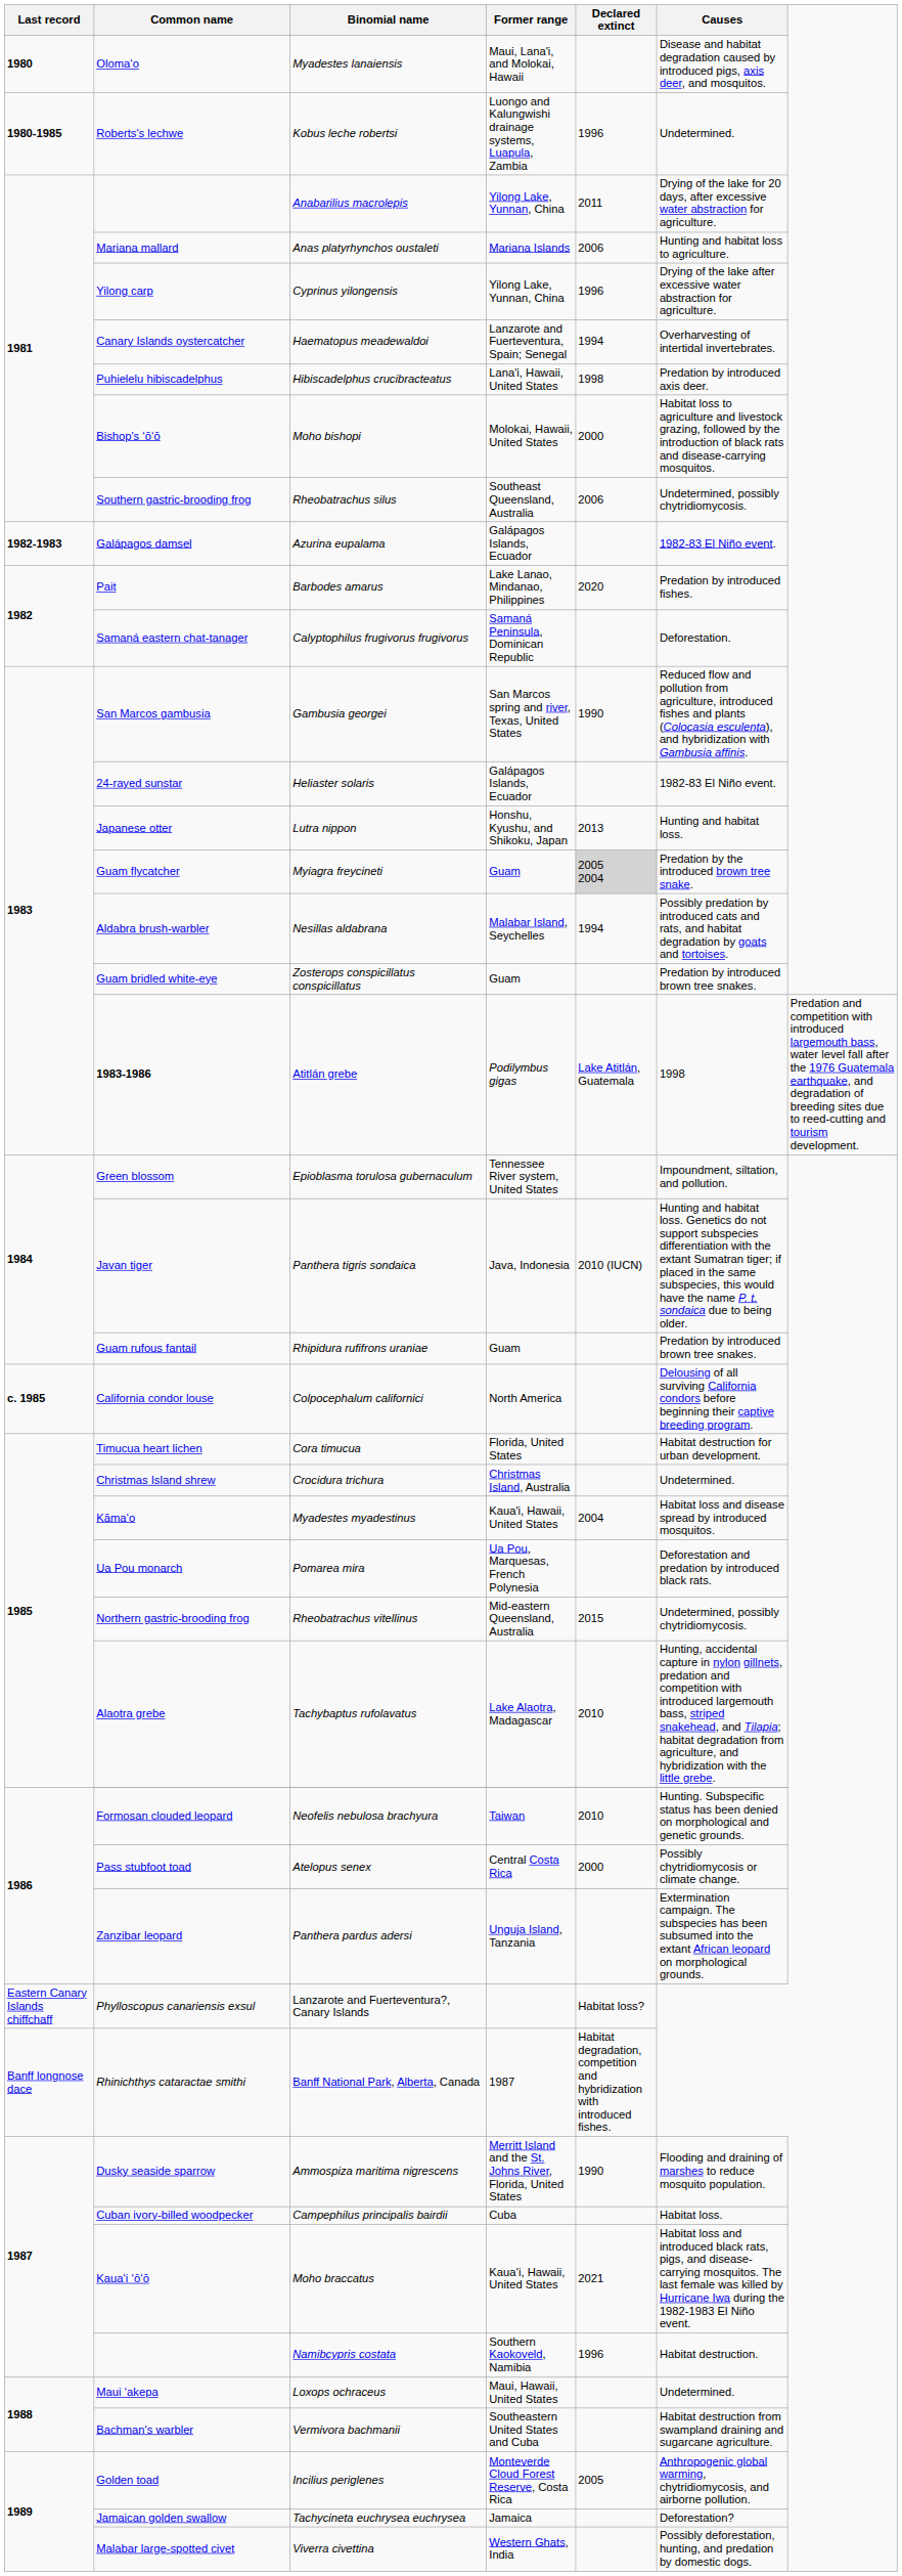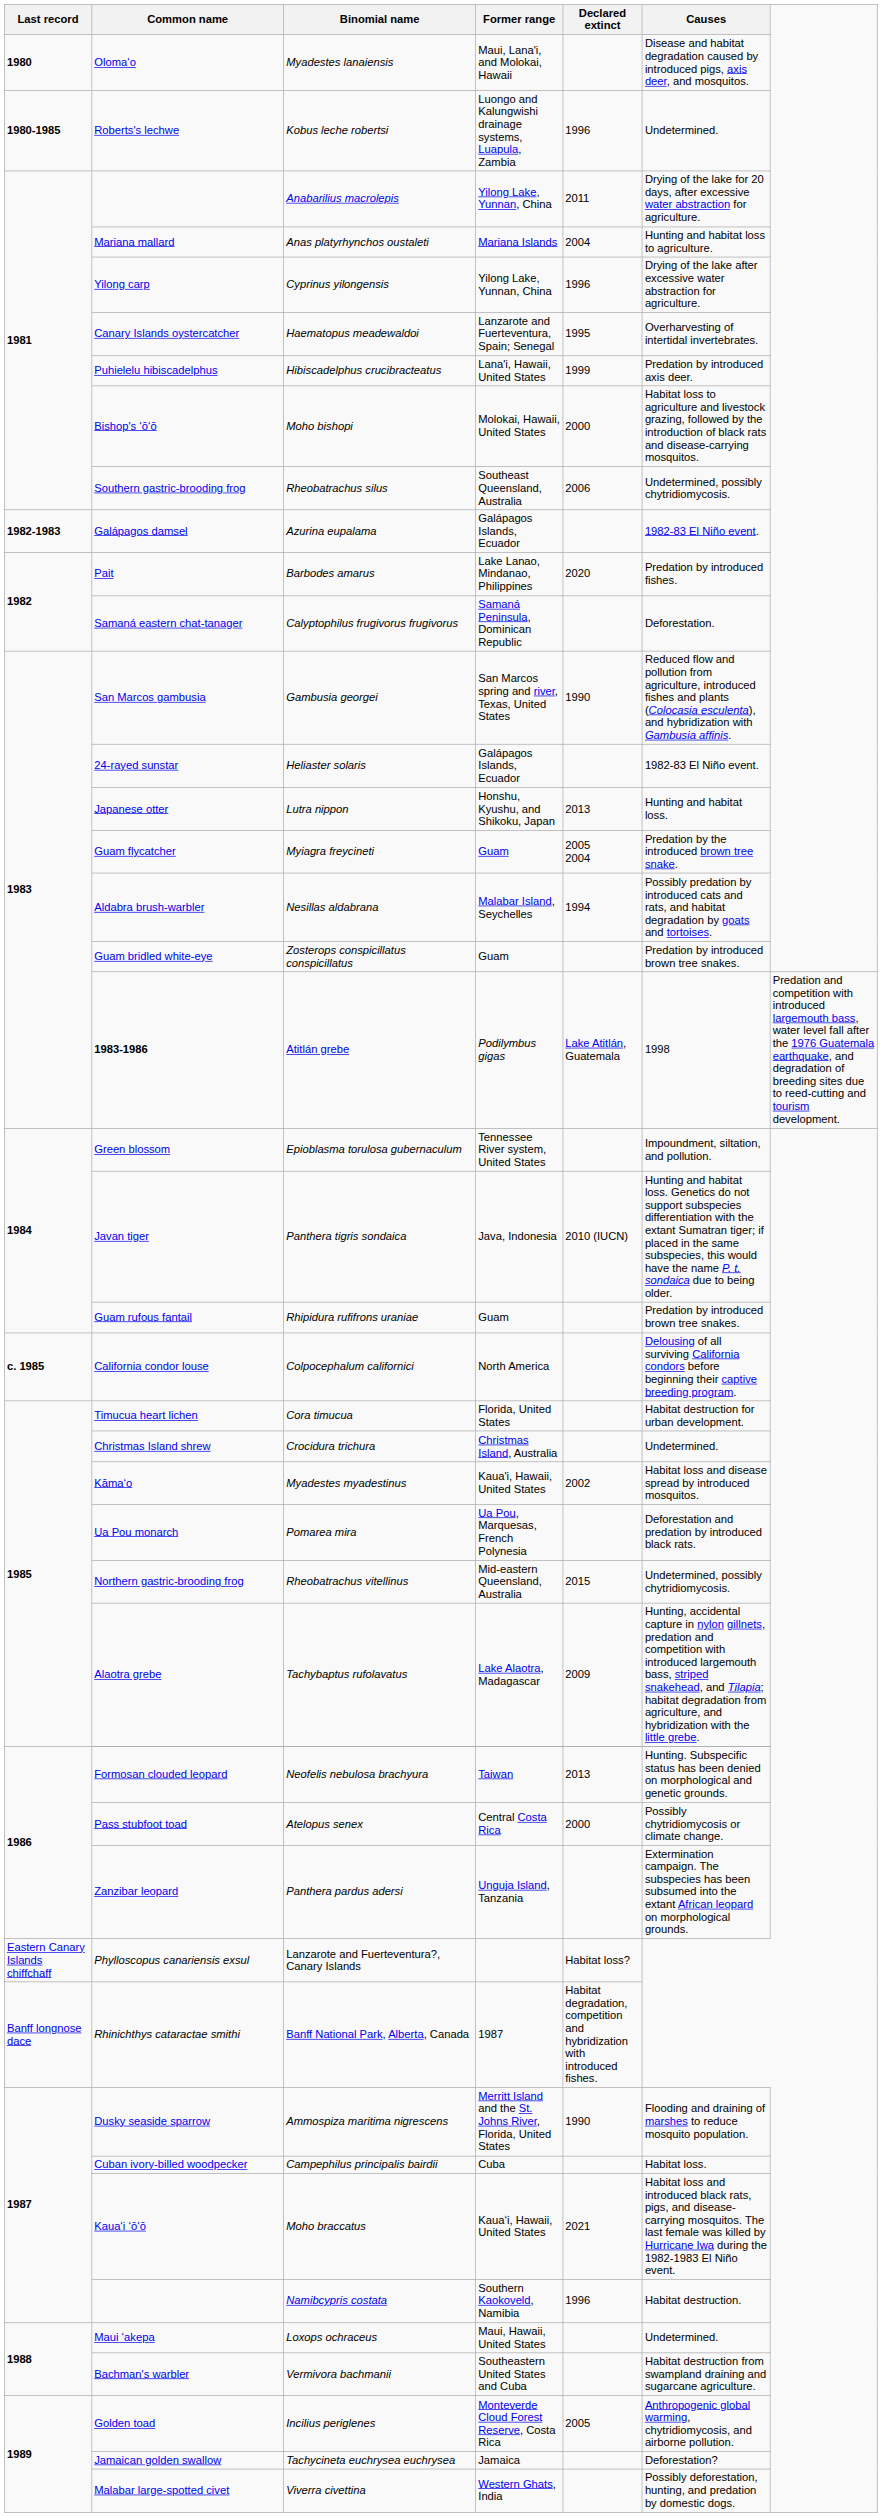Anas platyrhynchos oustaleti | Declared extinct: 2006 -> 2004
Haematopus meadewaldoi | Declared extinct: 1994 -> 1995
Hibiscadelphus crucibracteatus | Declared extinct: 1998 -> 1999
Myiagra freycineti | Declared extinct: lightgrey background -> no background
Myadestes myadestinus | Declared extinct: 2004 -> 2002
Tachybaptus rufolavatus | Declared extinct: 2010 -> 2009
Neofelis nebulosa brachyura | Declared extinct: 2010 -> 2013
